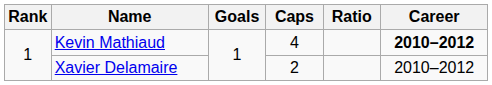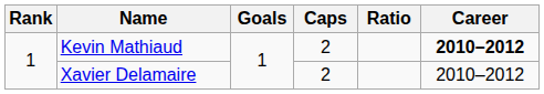Kevin Mathiaud | Caps: 4 -> 2
